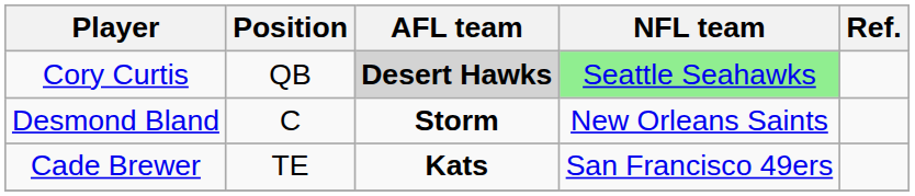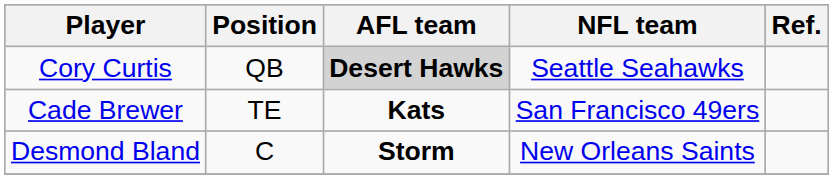Cory Curtis | NFL team: lightgreen background -> no background
rows swapped: Desmond Bland <-> Cade Brewer
